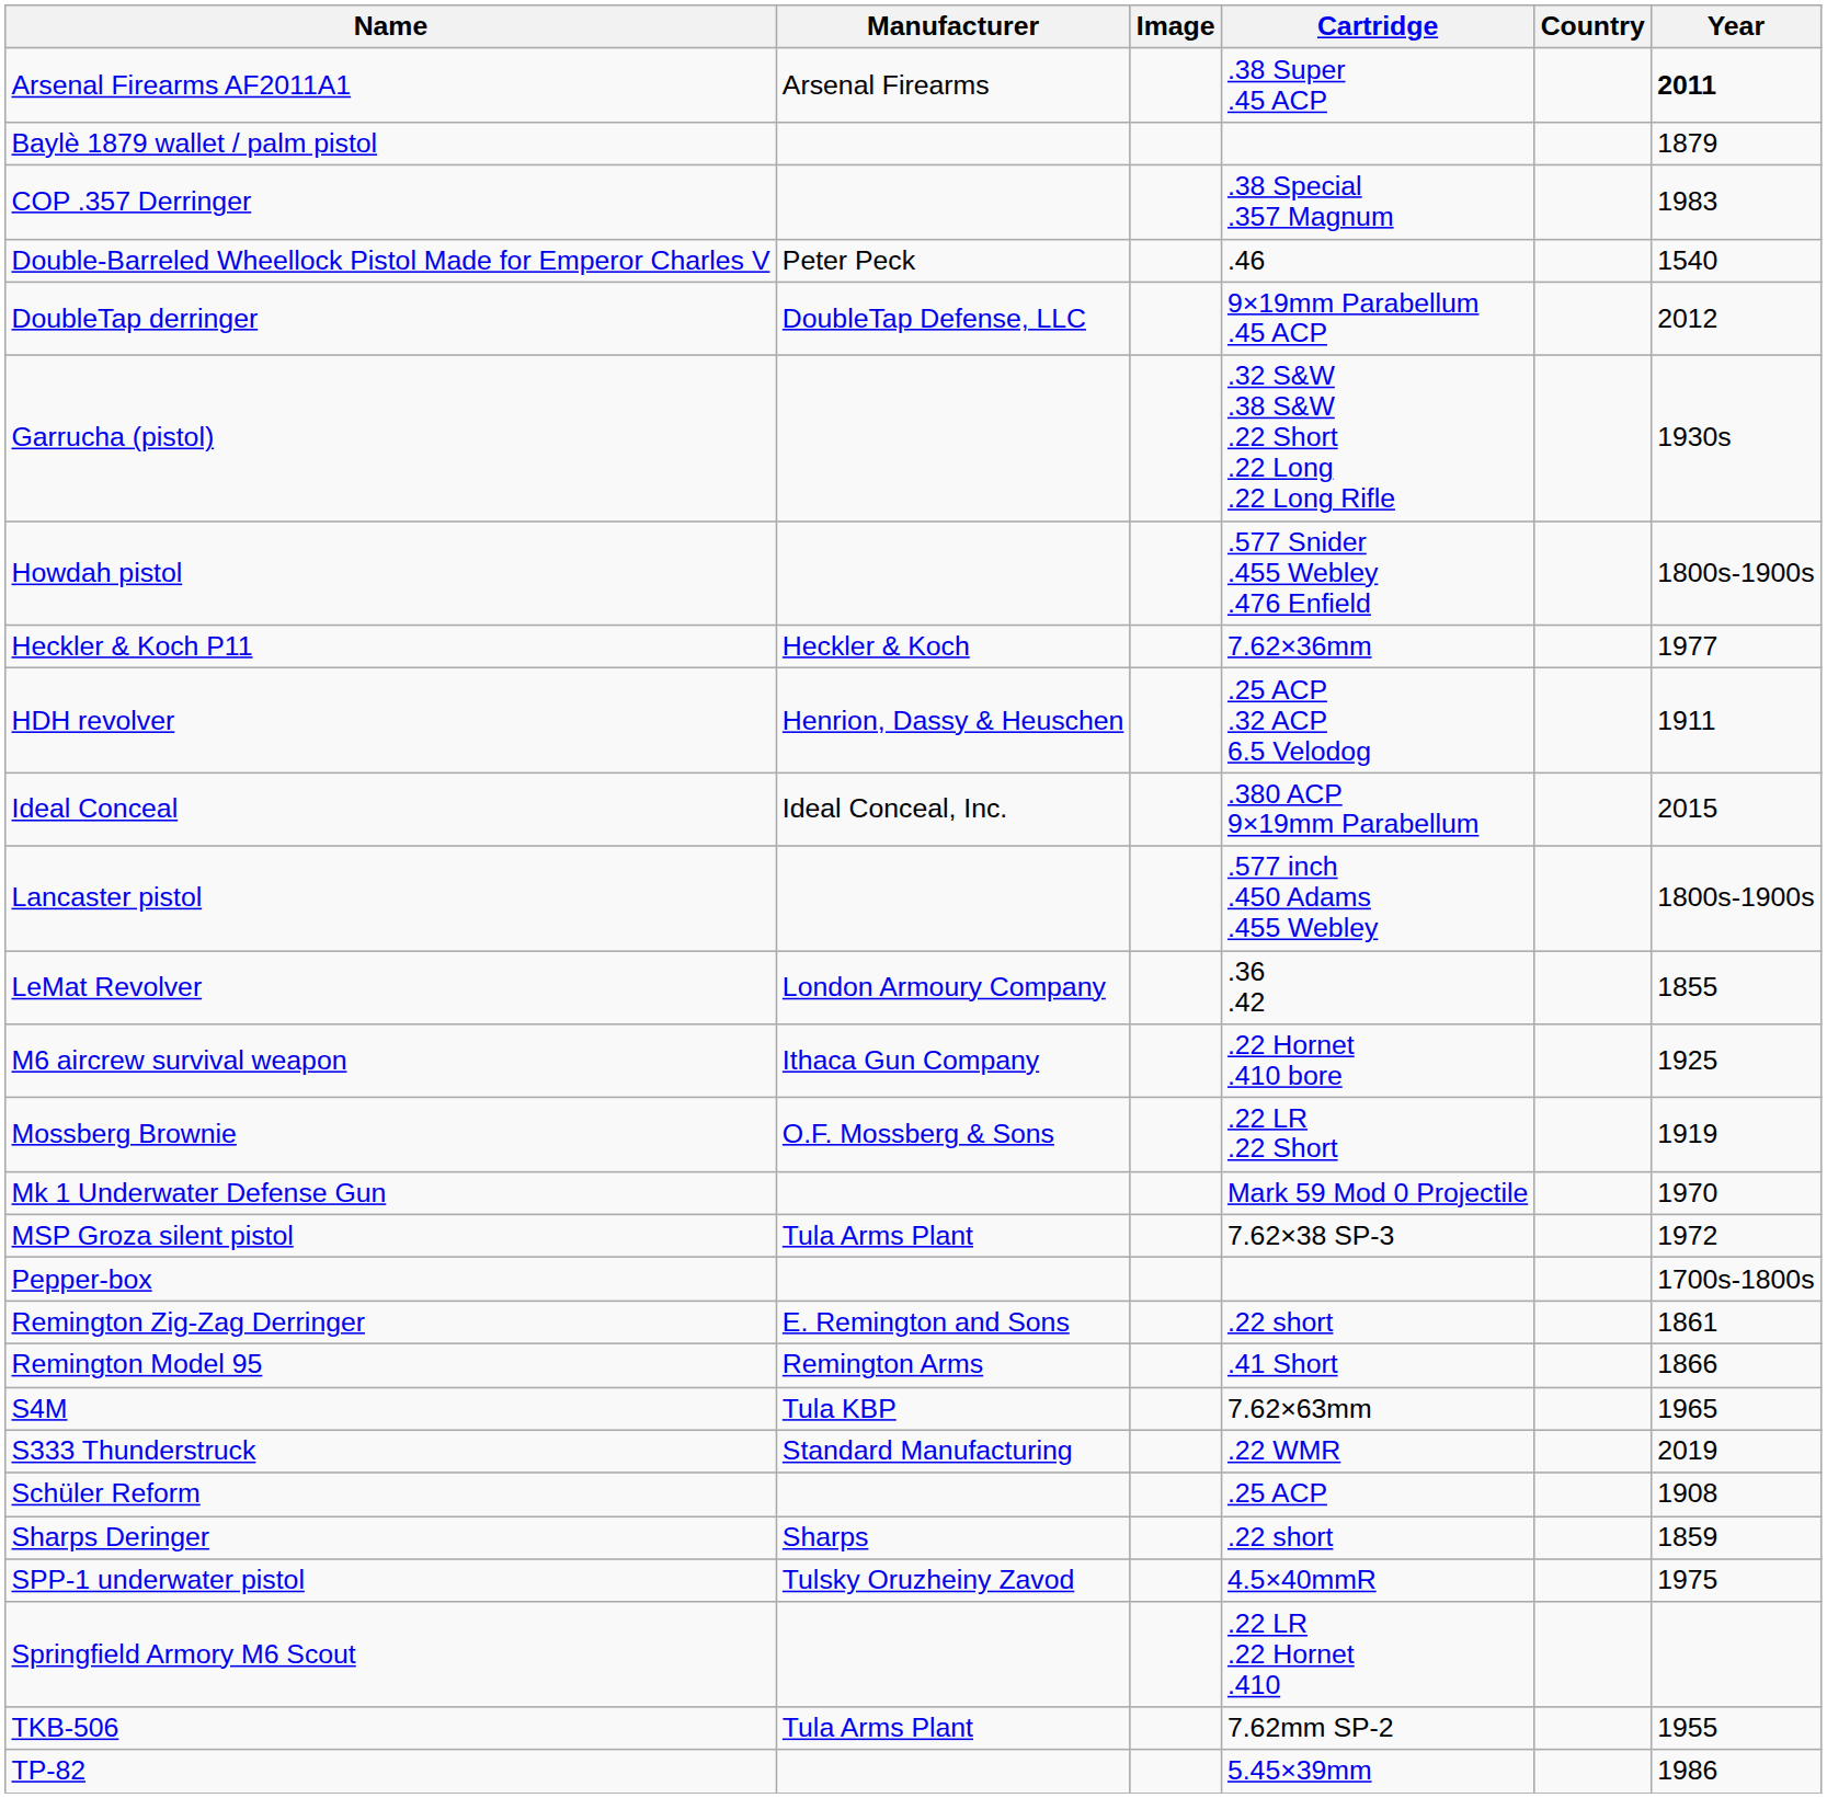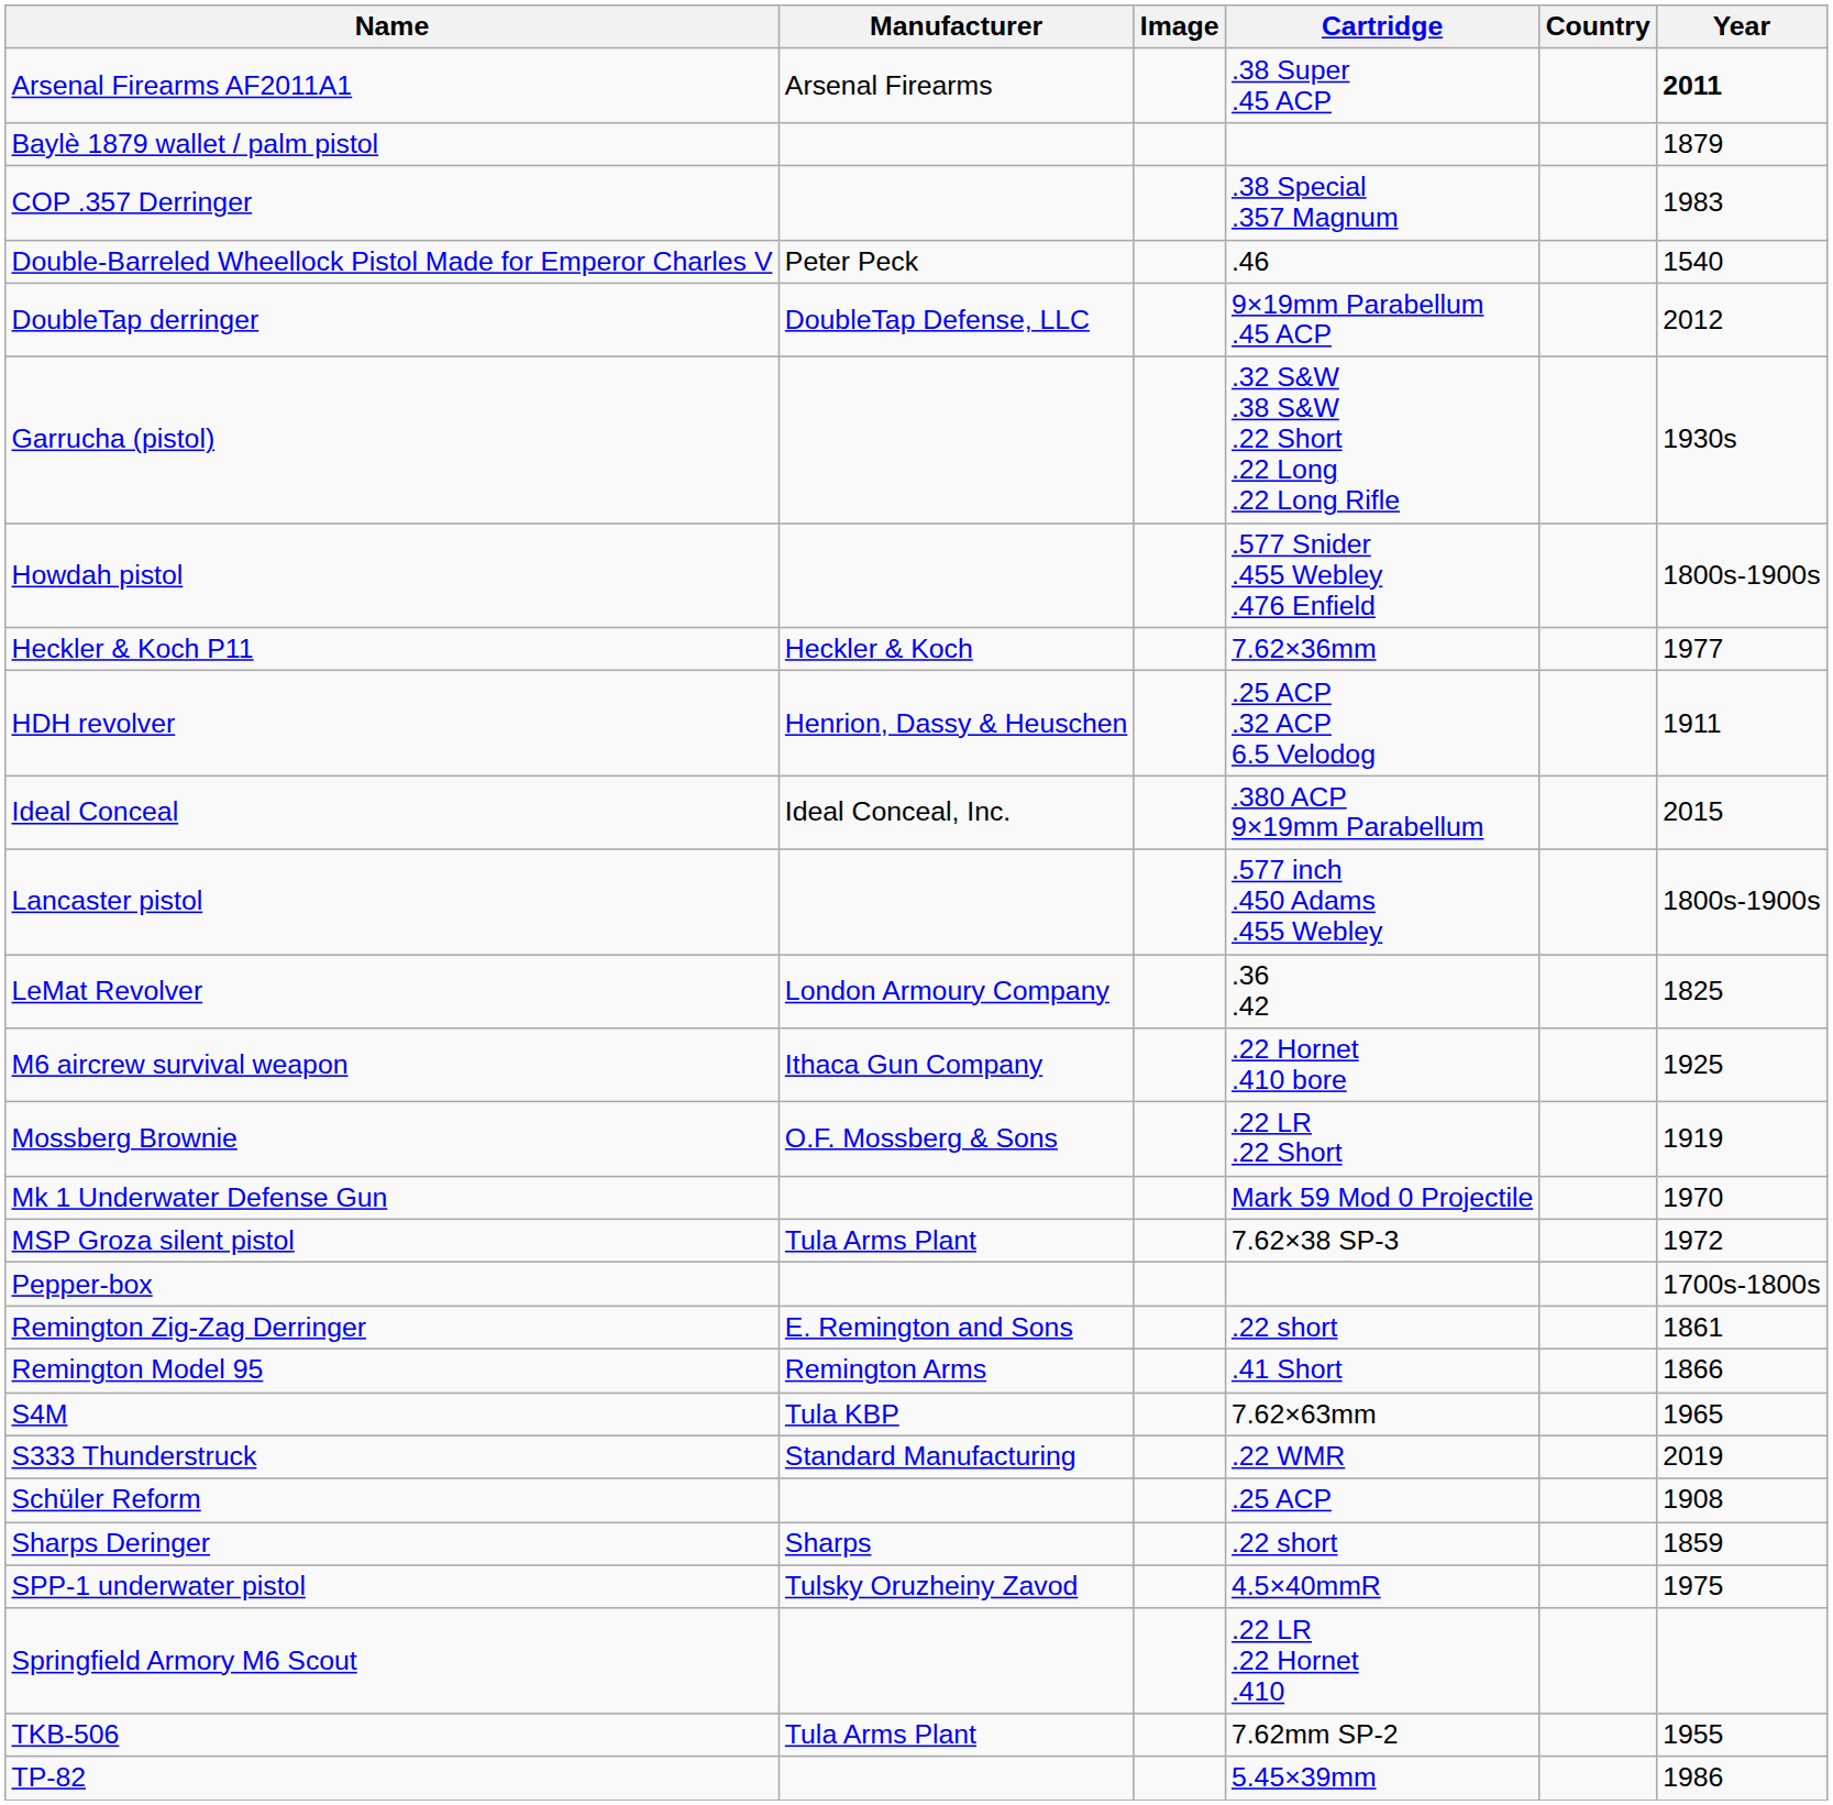LeMat Revolver | Year: 1855 -> 1825
